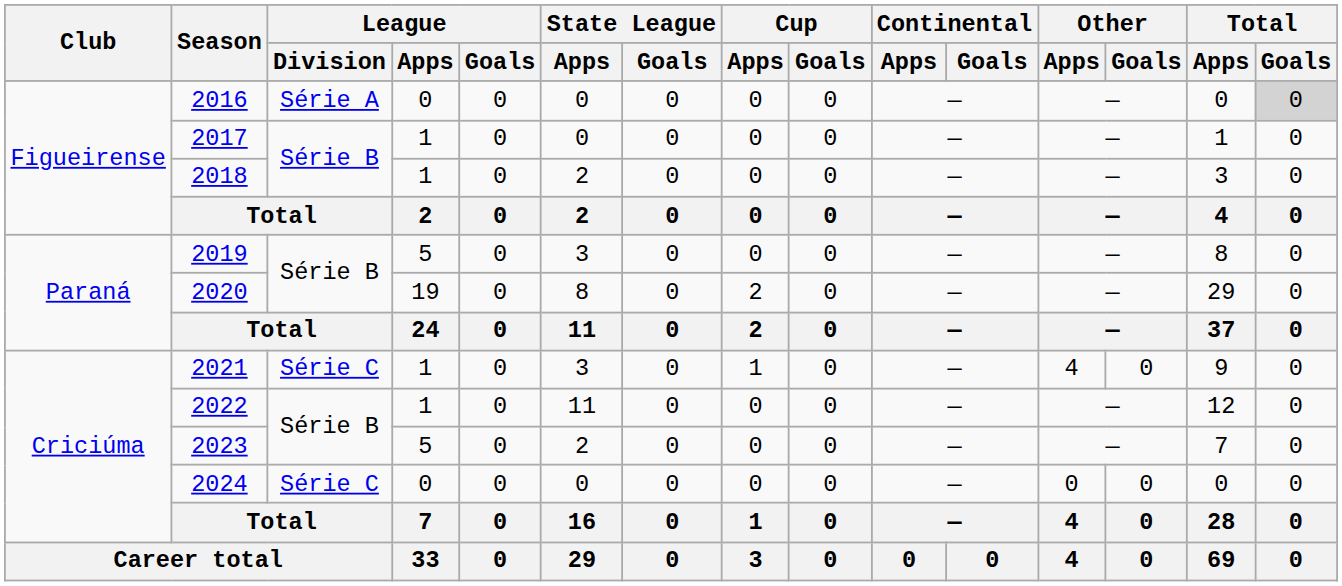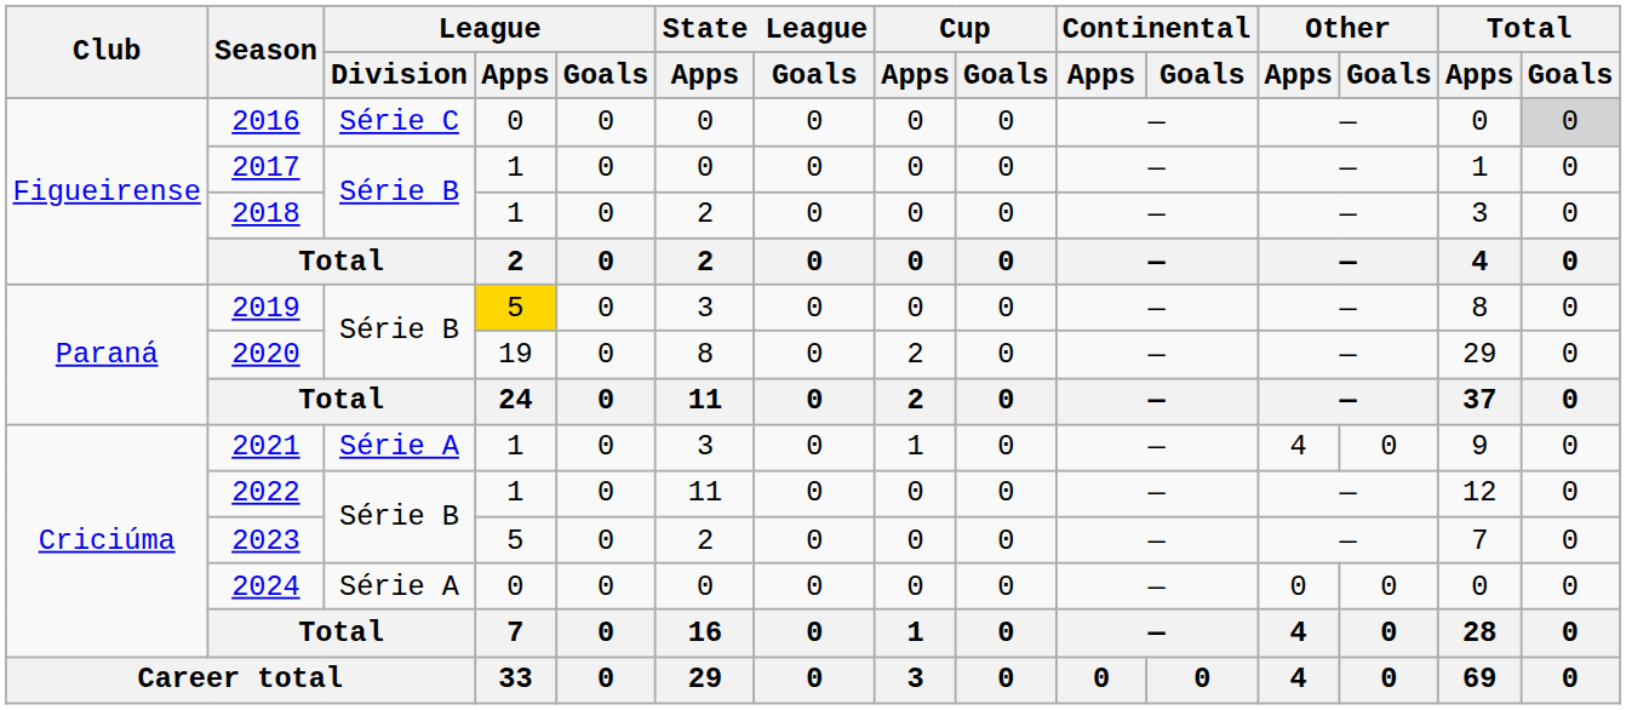2016 | League / Division: Série A -> Série C
2019 | League / Apps: no background -> gold background
2021 | League / Division: Série C -> Série A
2024 | League / Division: Série C -> Série A
